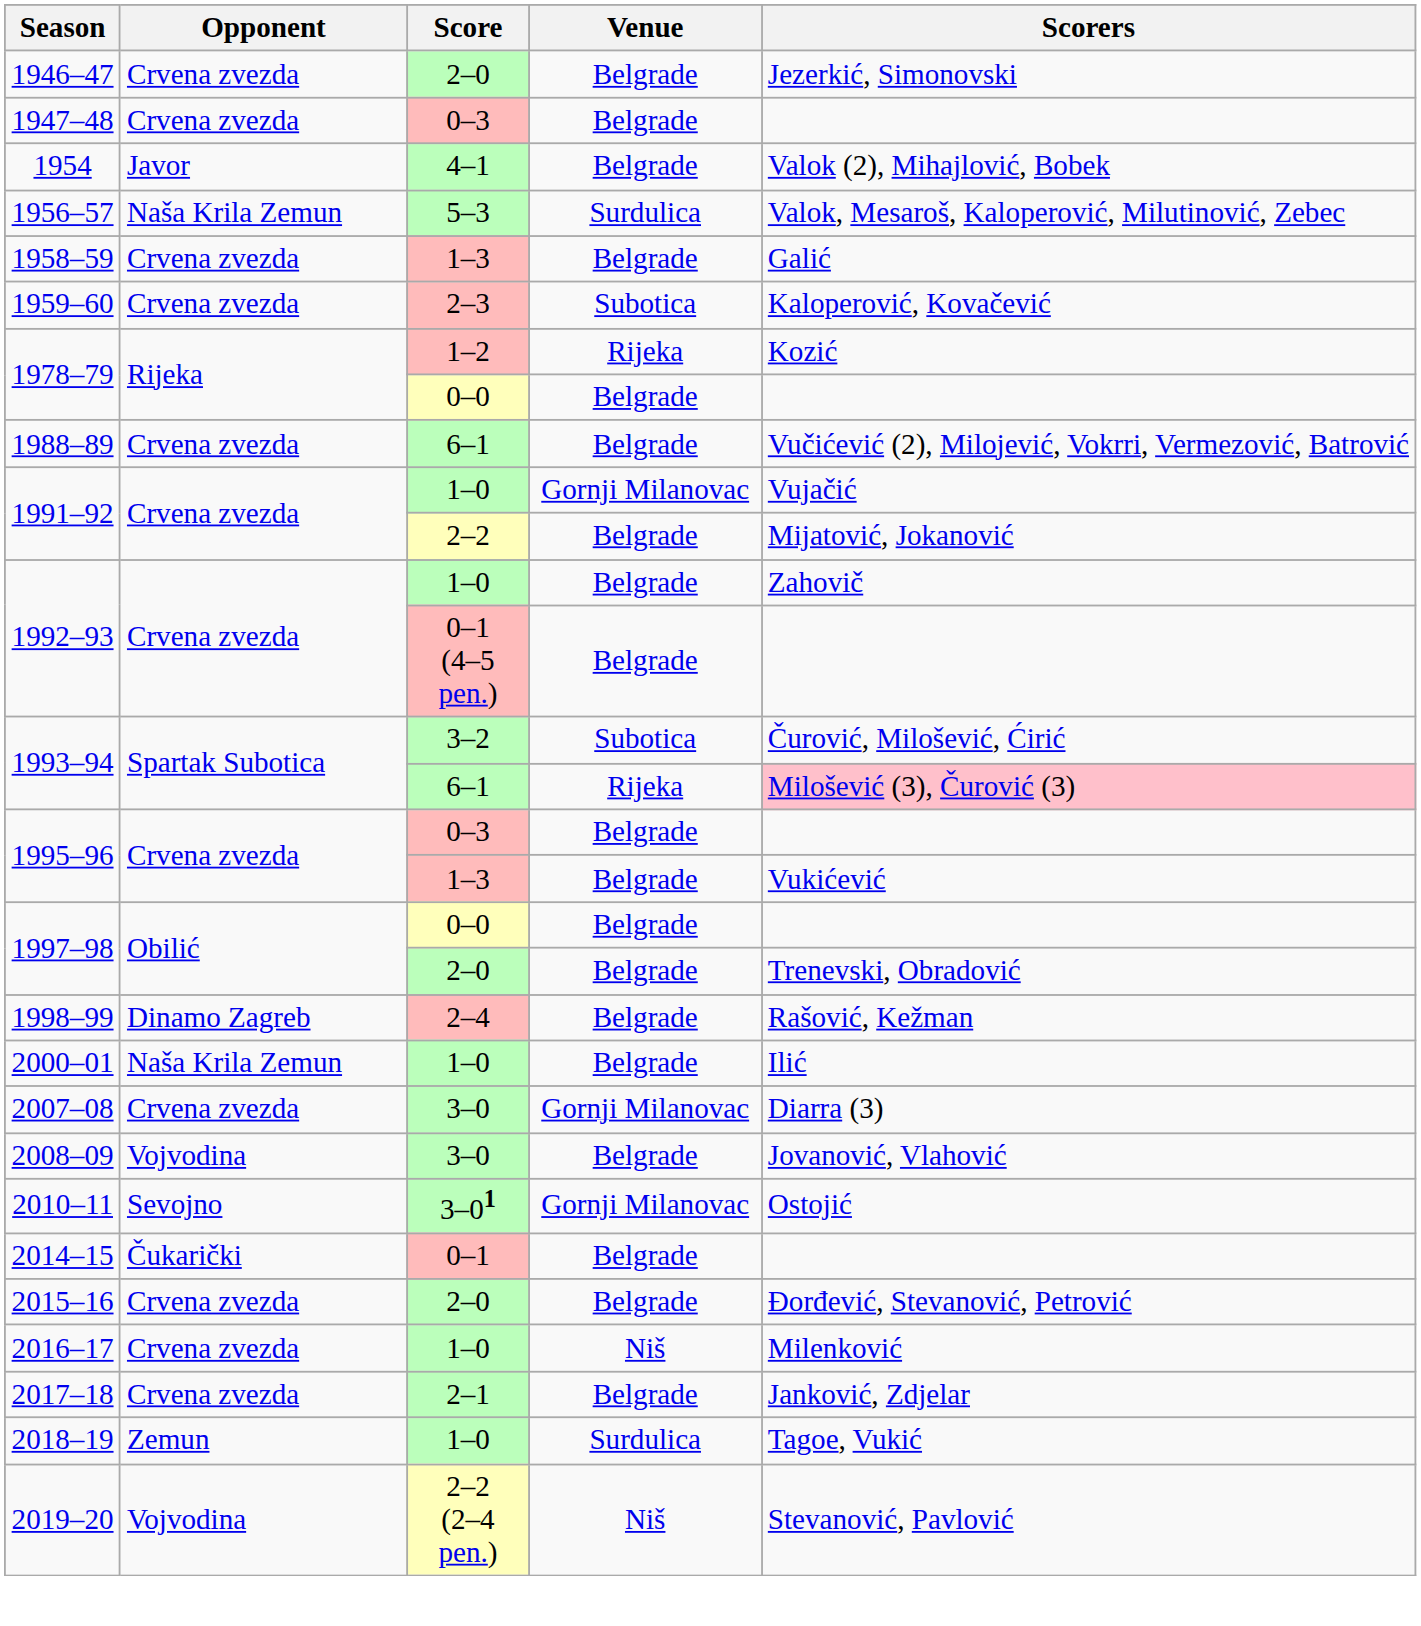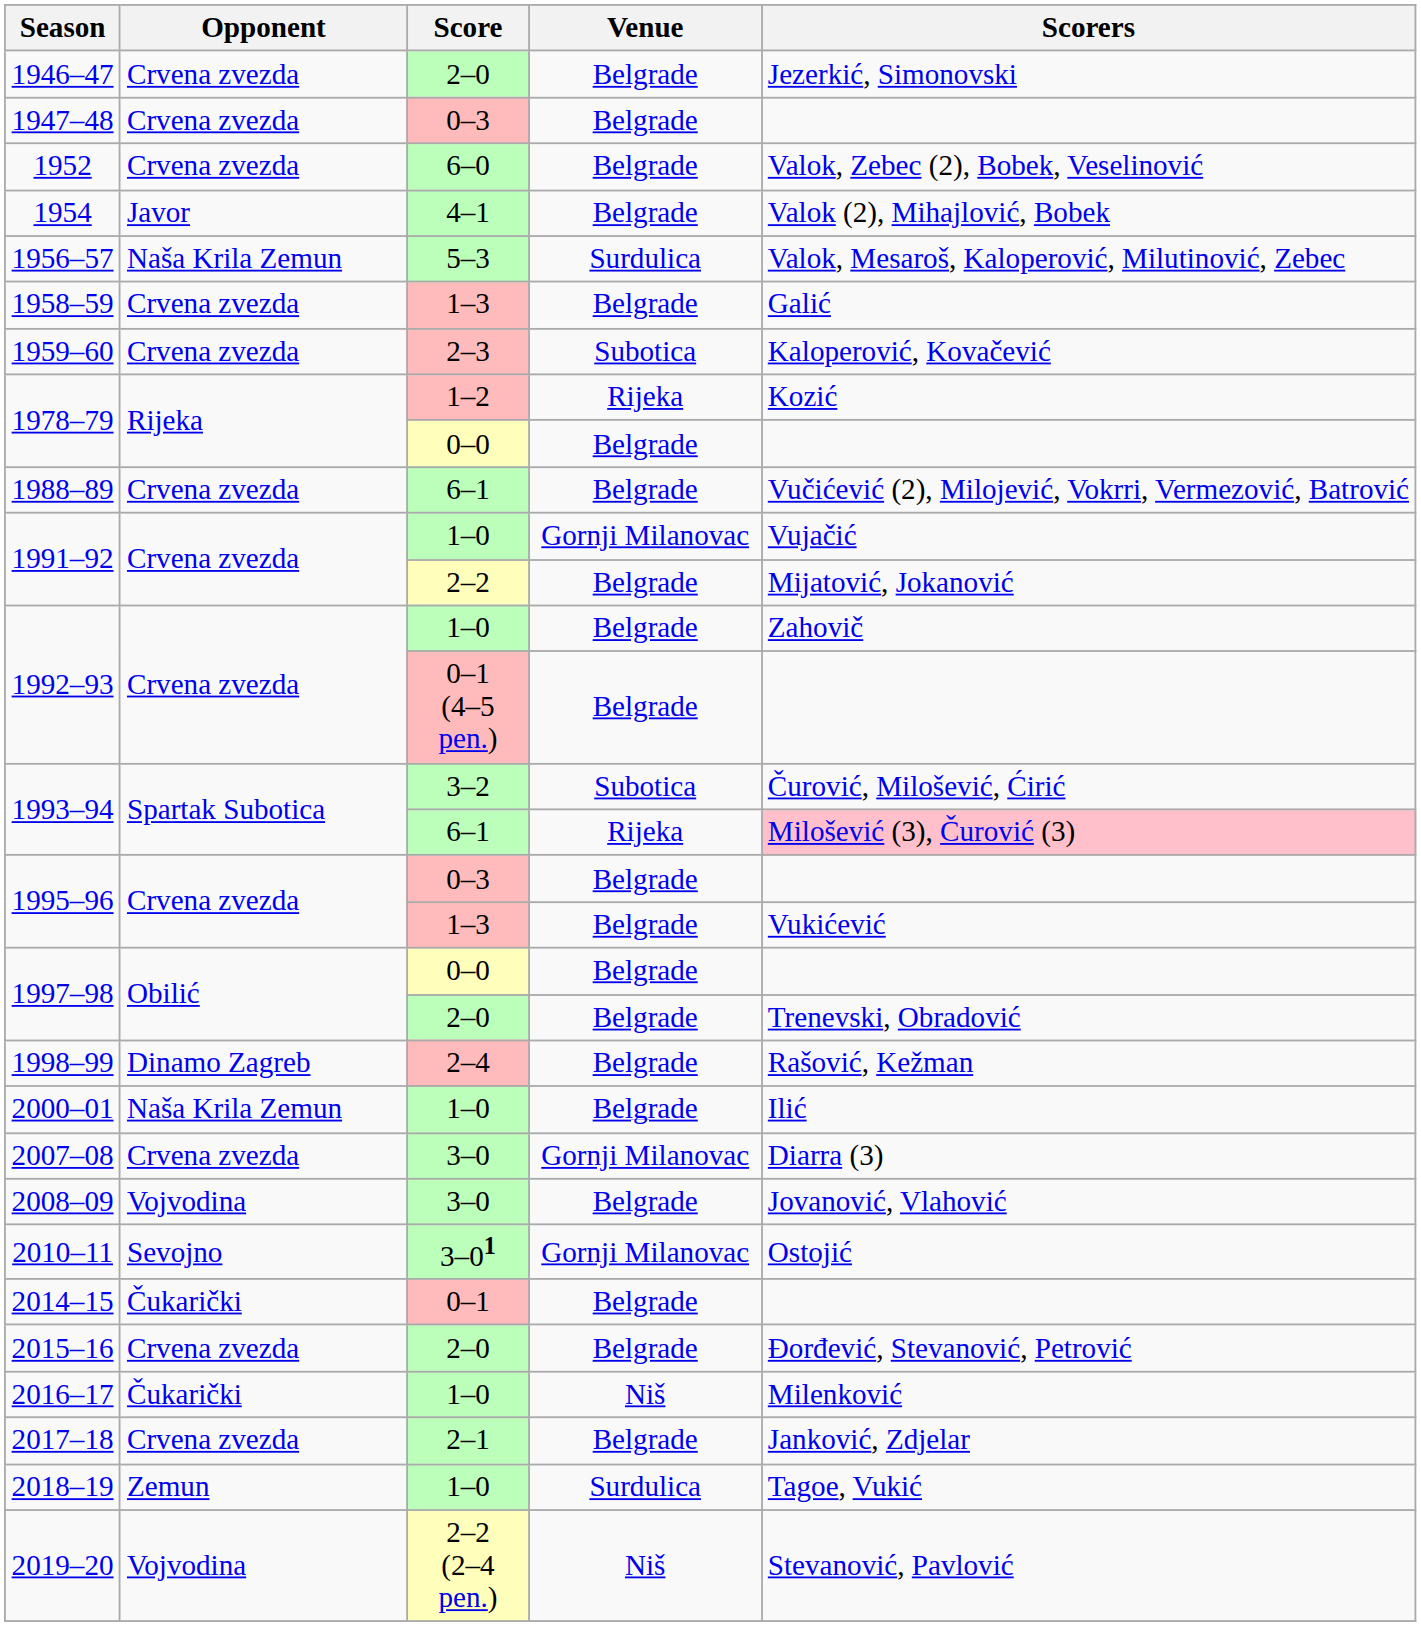+ row: 1952 | Crvena zvezda | 6–0 | Belgrade | Valok, Zebec (2), Bobek, Veselinović
2016–17 | Opponent: Crvena zvezda -> Čukarički
